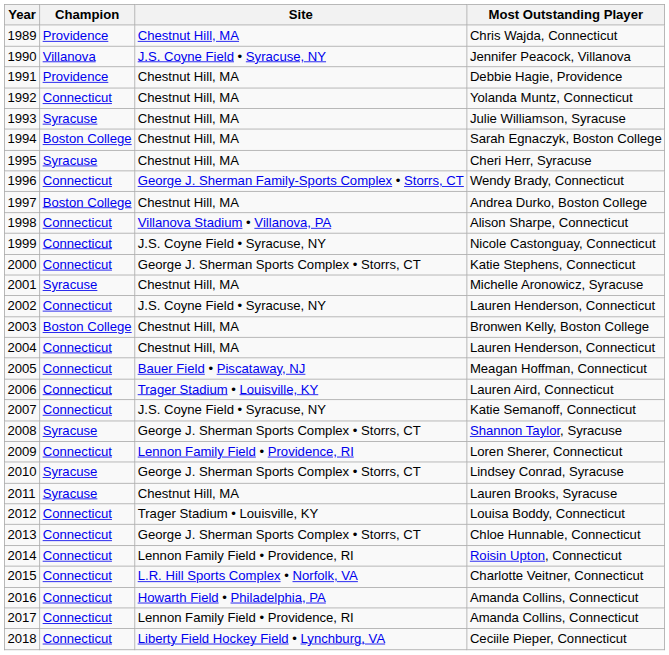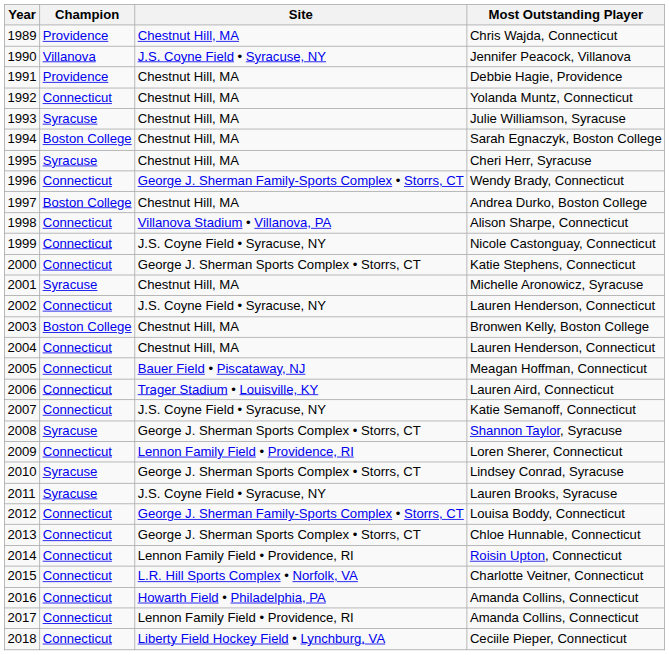Lauren Brooks, Syracuse | Site: Chestnut Hill, MA -> J.S. Coyne Field • Syracuse, NY
Louisa Boddy, Connecticut | Site: Trager Stadium • Louisville, KY -> George J. Sherman Family-Sports Complex • Storrs, CT
